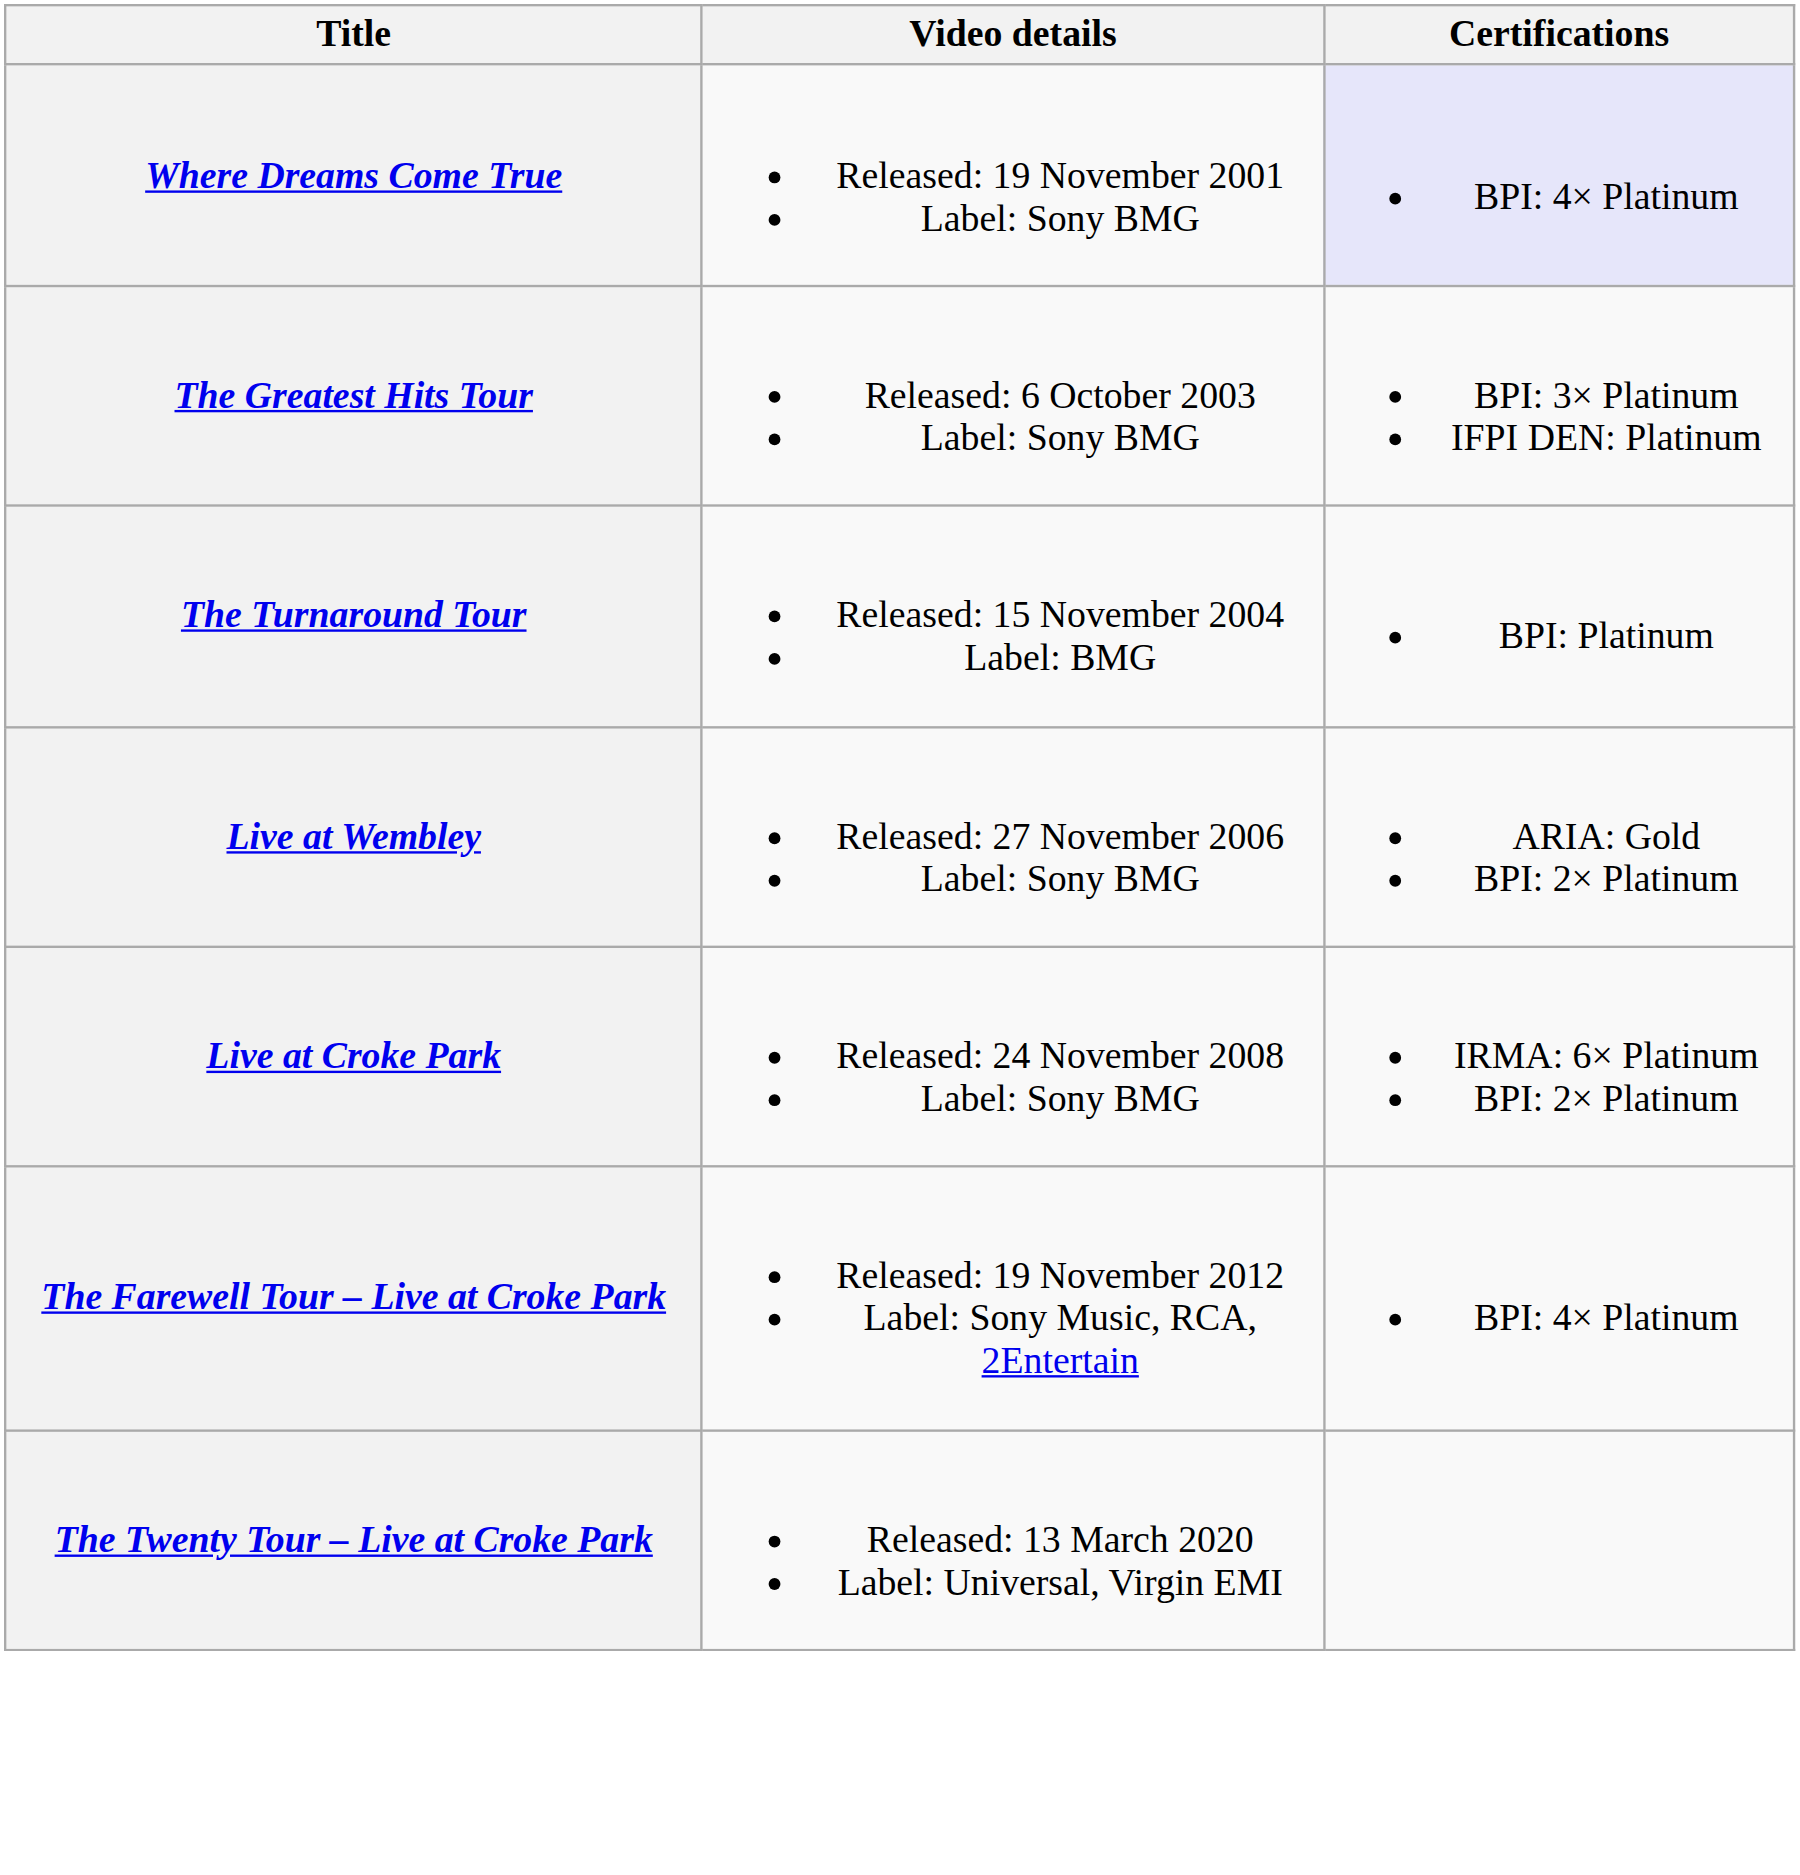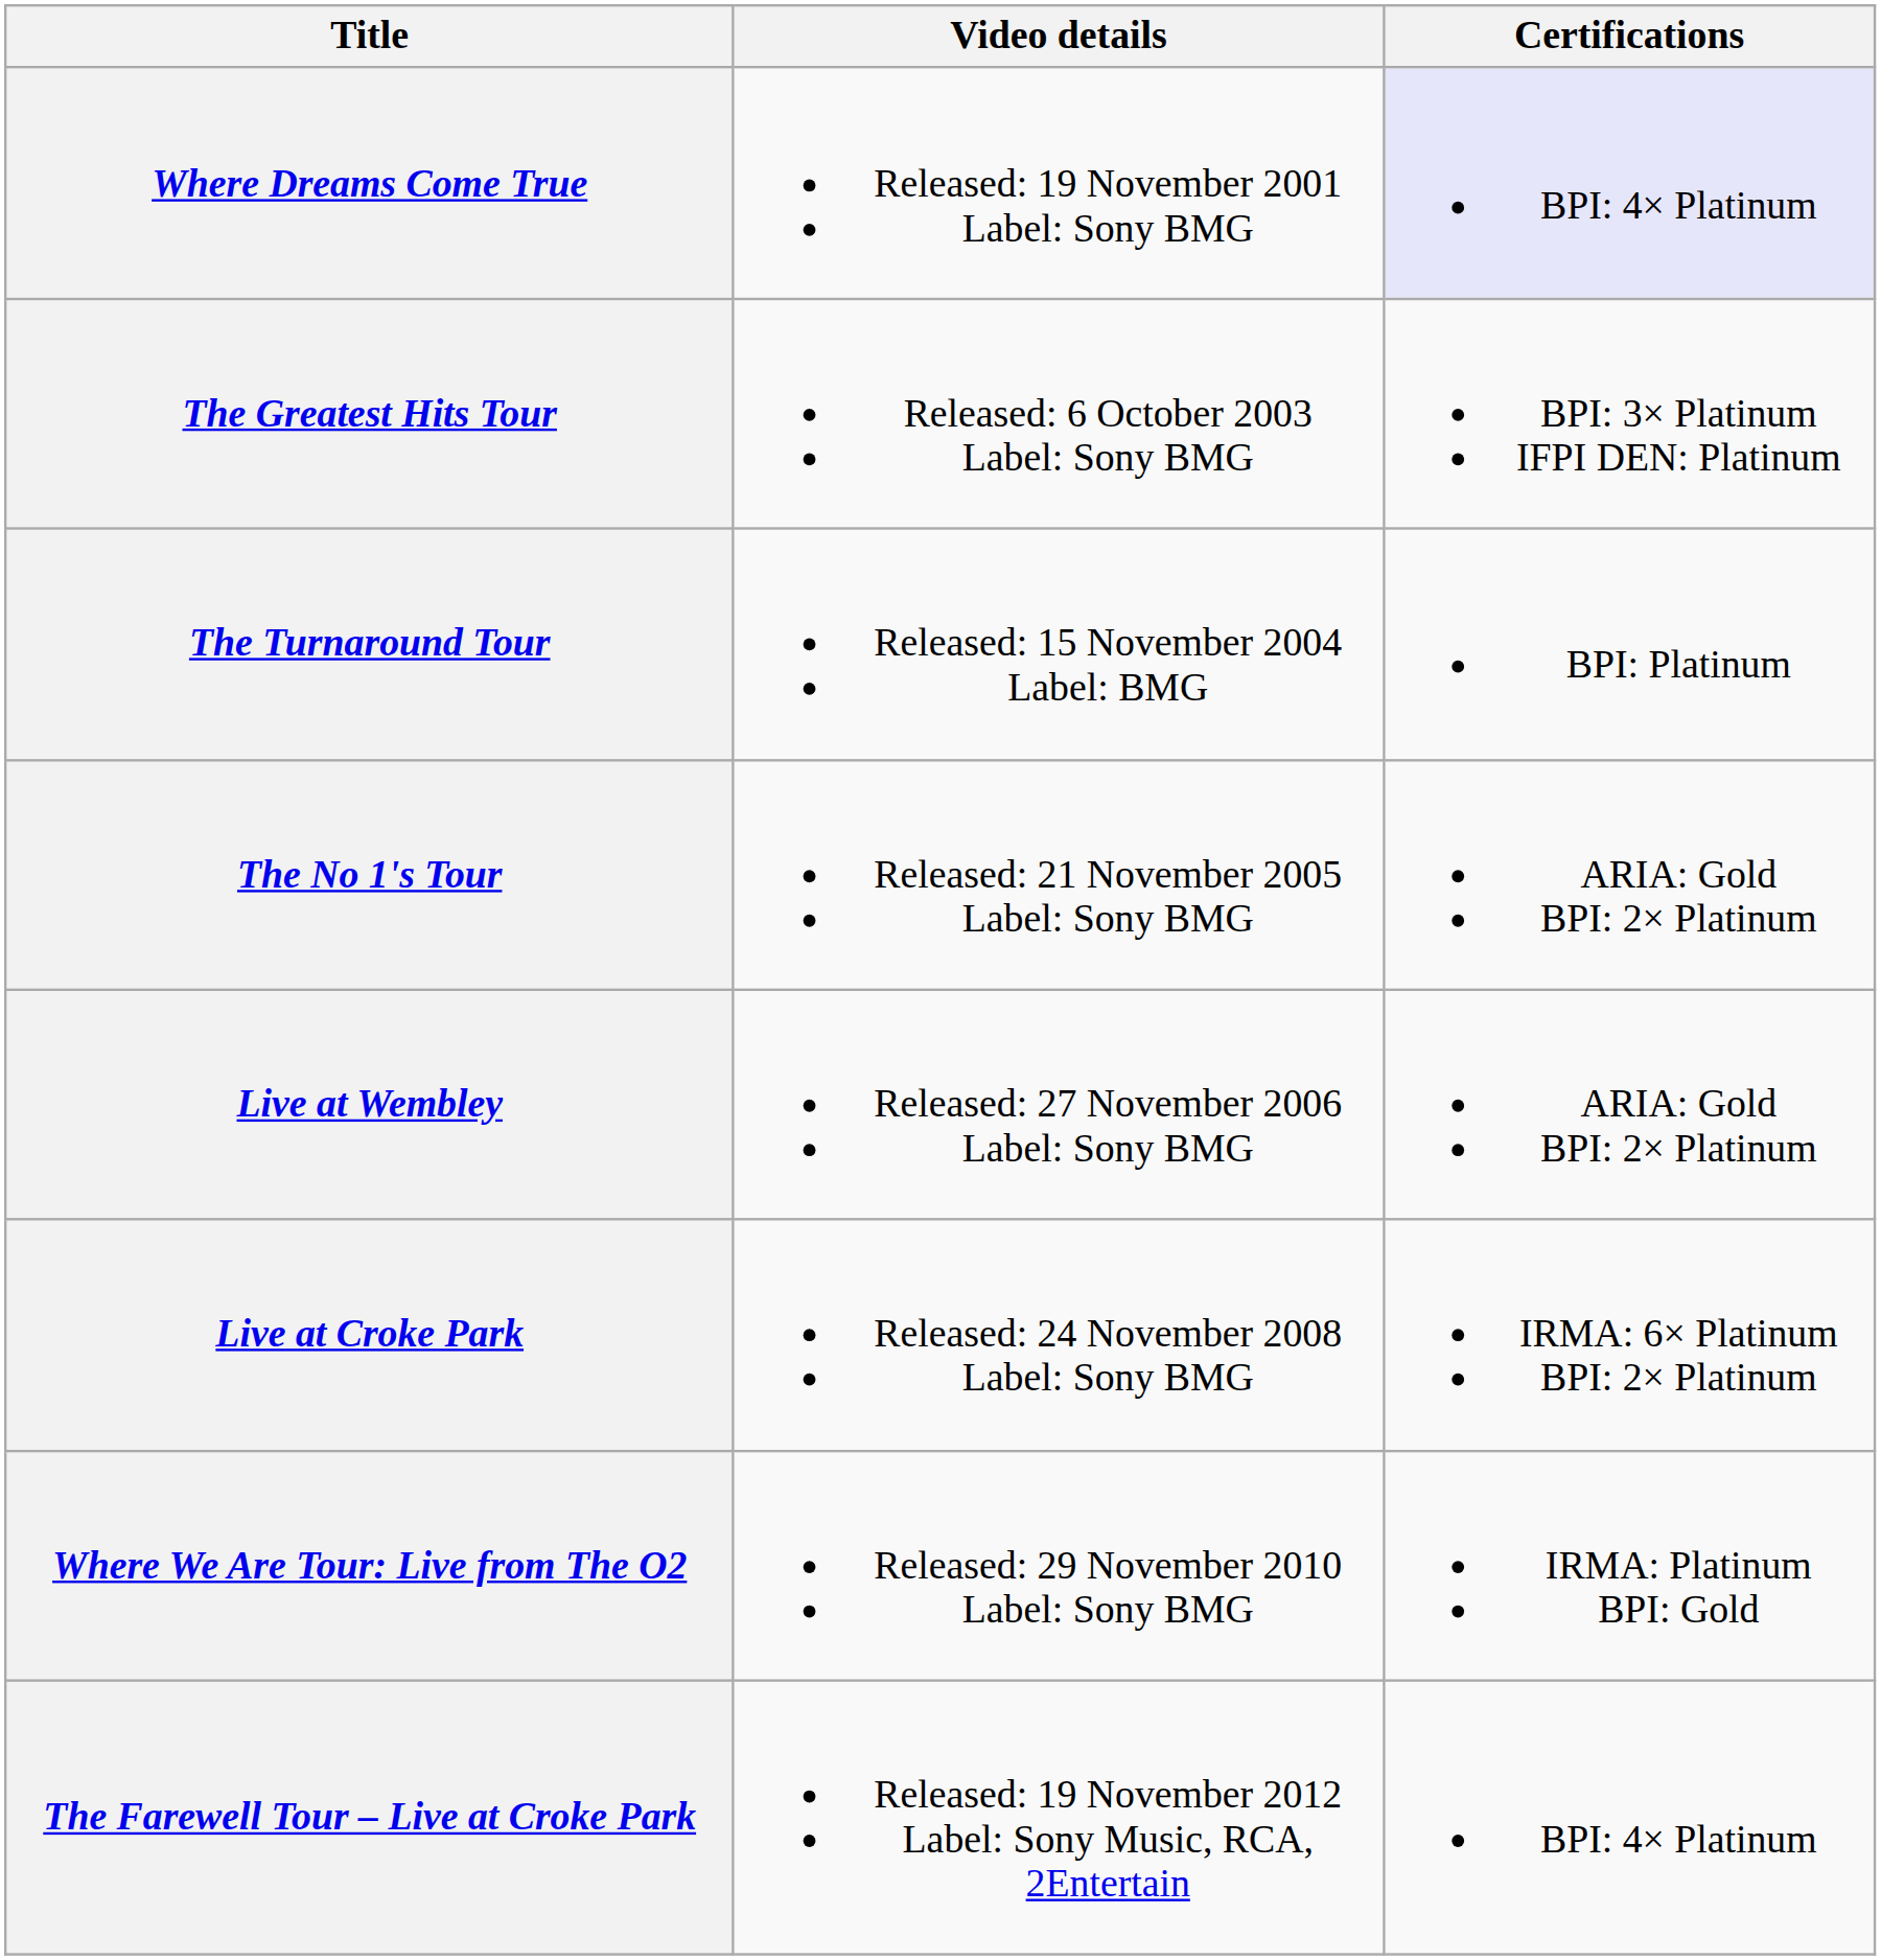+ row: The No 1's Tour | Released: 21 November 2005 Label: Sony BMG | ARIA: Gold BPI: 2× Platinum
+ row: Where We Are Tour: Live from The O2 | Released: 29 November 2010 Label: Sony BMG | IRMA: Platinum BPI: Gold
- row: The Twenty Tour – Live at Croke Park | Released: 13 March 2020 Label: Universal, Virgin EMI
